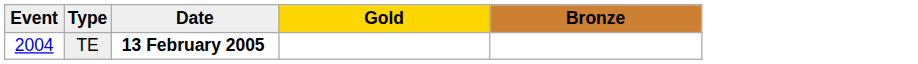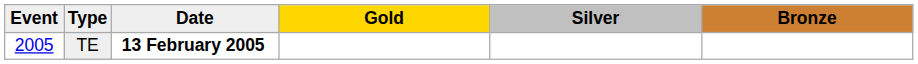+ column: Silver
TE | Event: 2004 -> 2005
